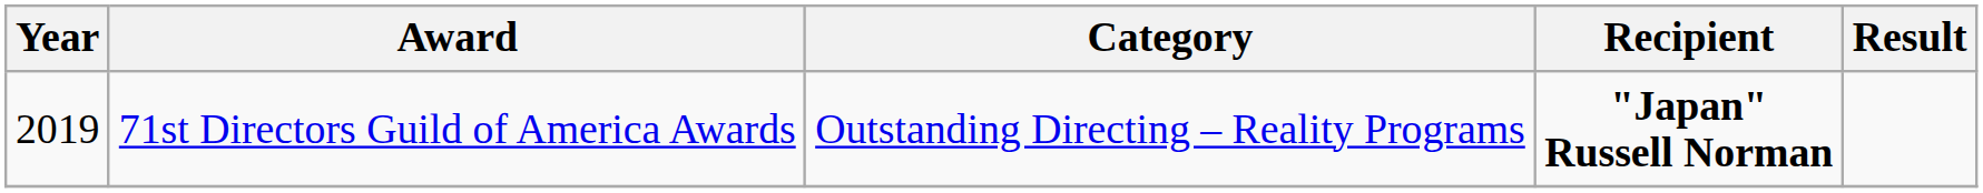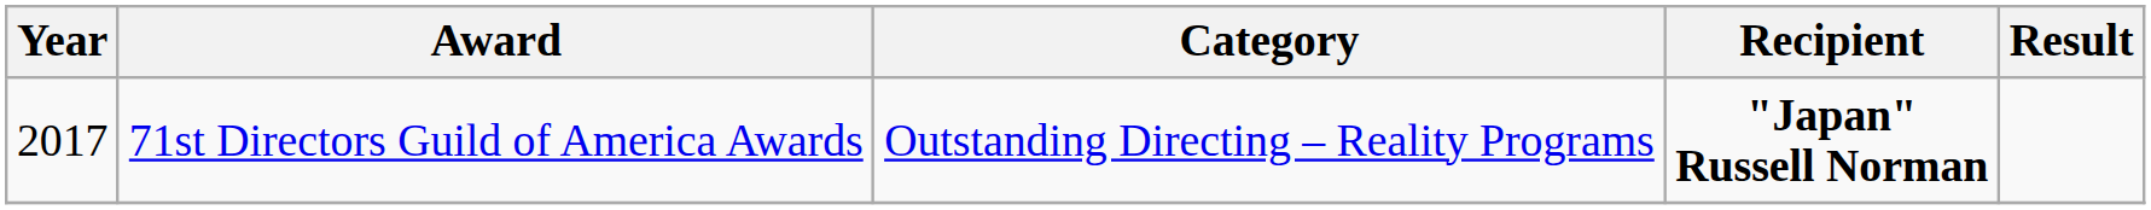71st Directors Guild of America Awards | Year: 2019 -> 2017
